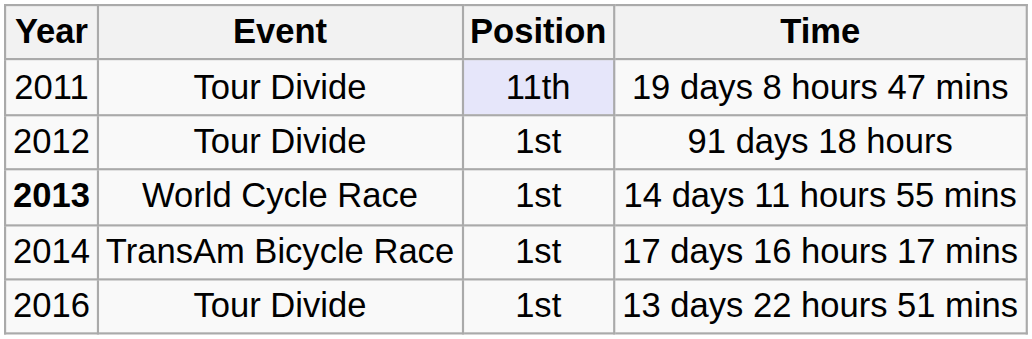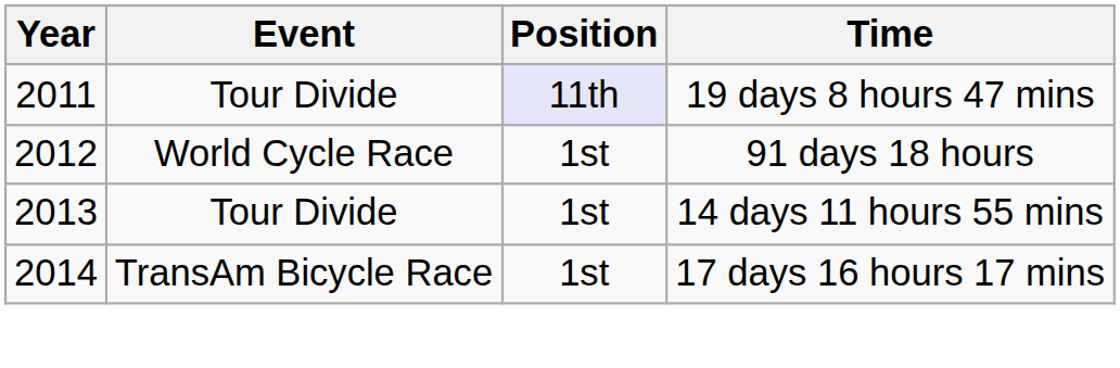91 days 18 hours | Event: Tour Divide -> World Cycle Race
14 days 11 hours 55 mins | Year: bold -> normal
14 days 11 hours 55 mins | Event: World Cycle Race -> Tour Divide
- row: 2016 | Tour Divide | 1st | 13 days 22 hours 51 mins
